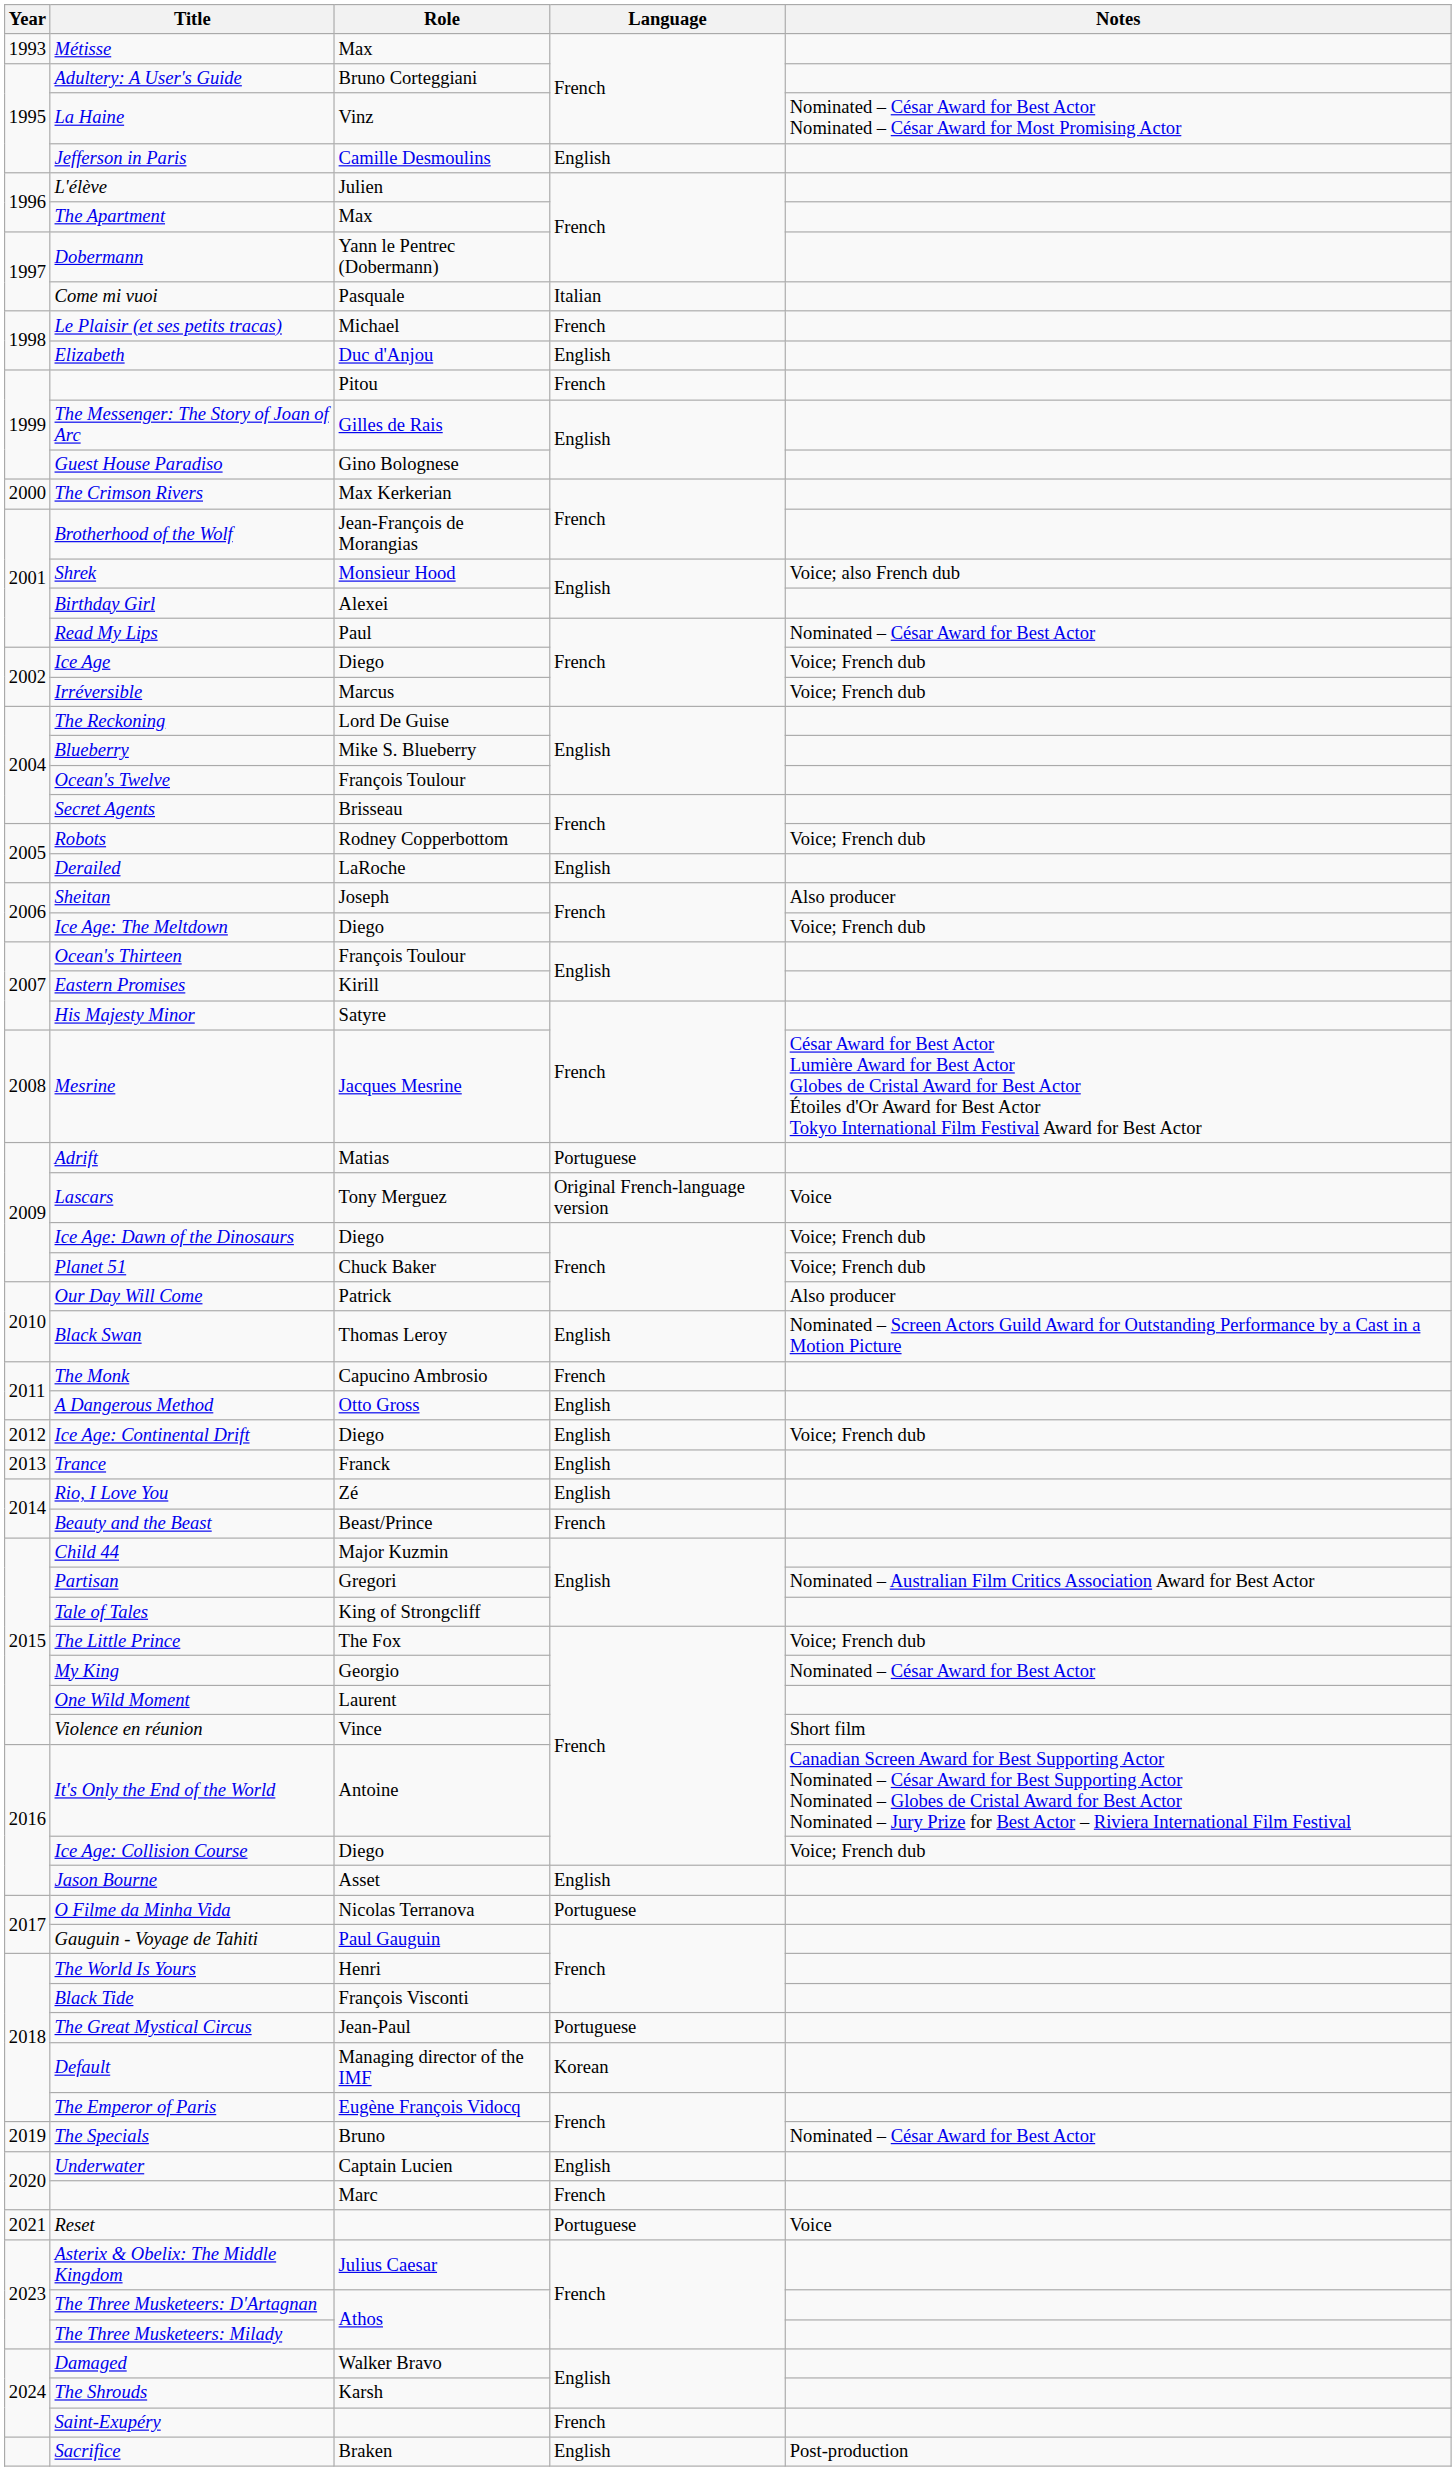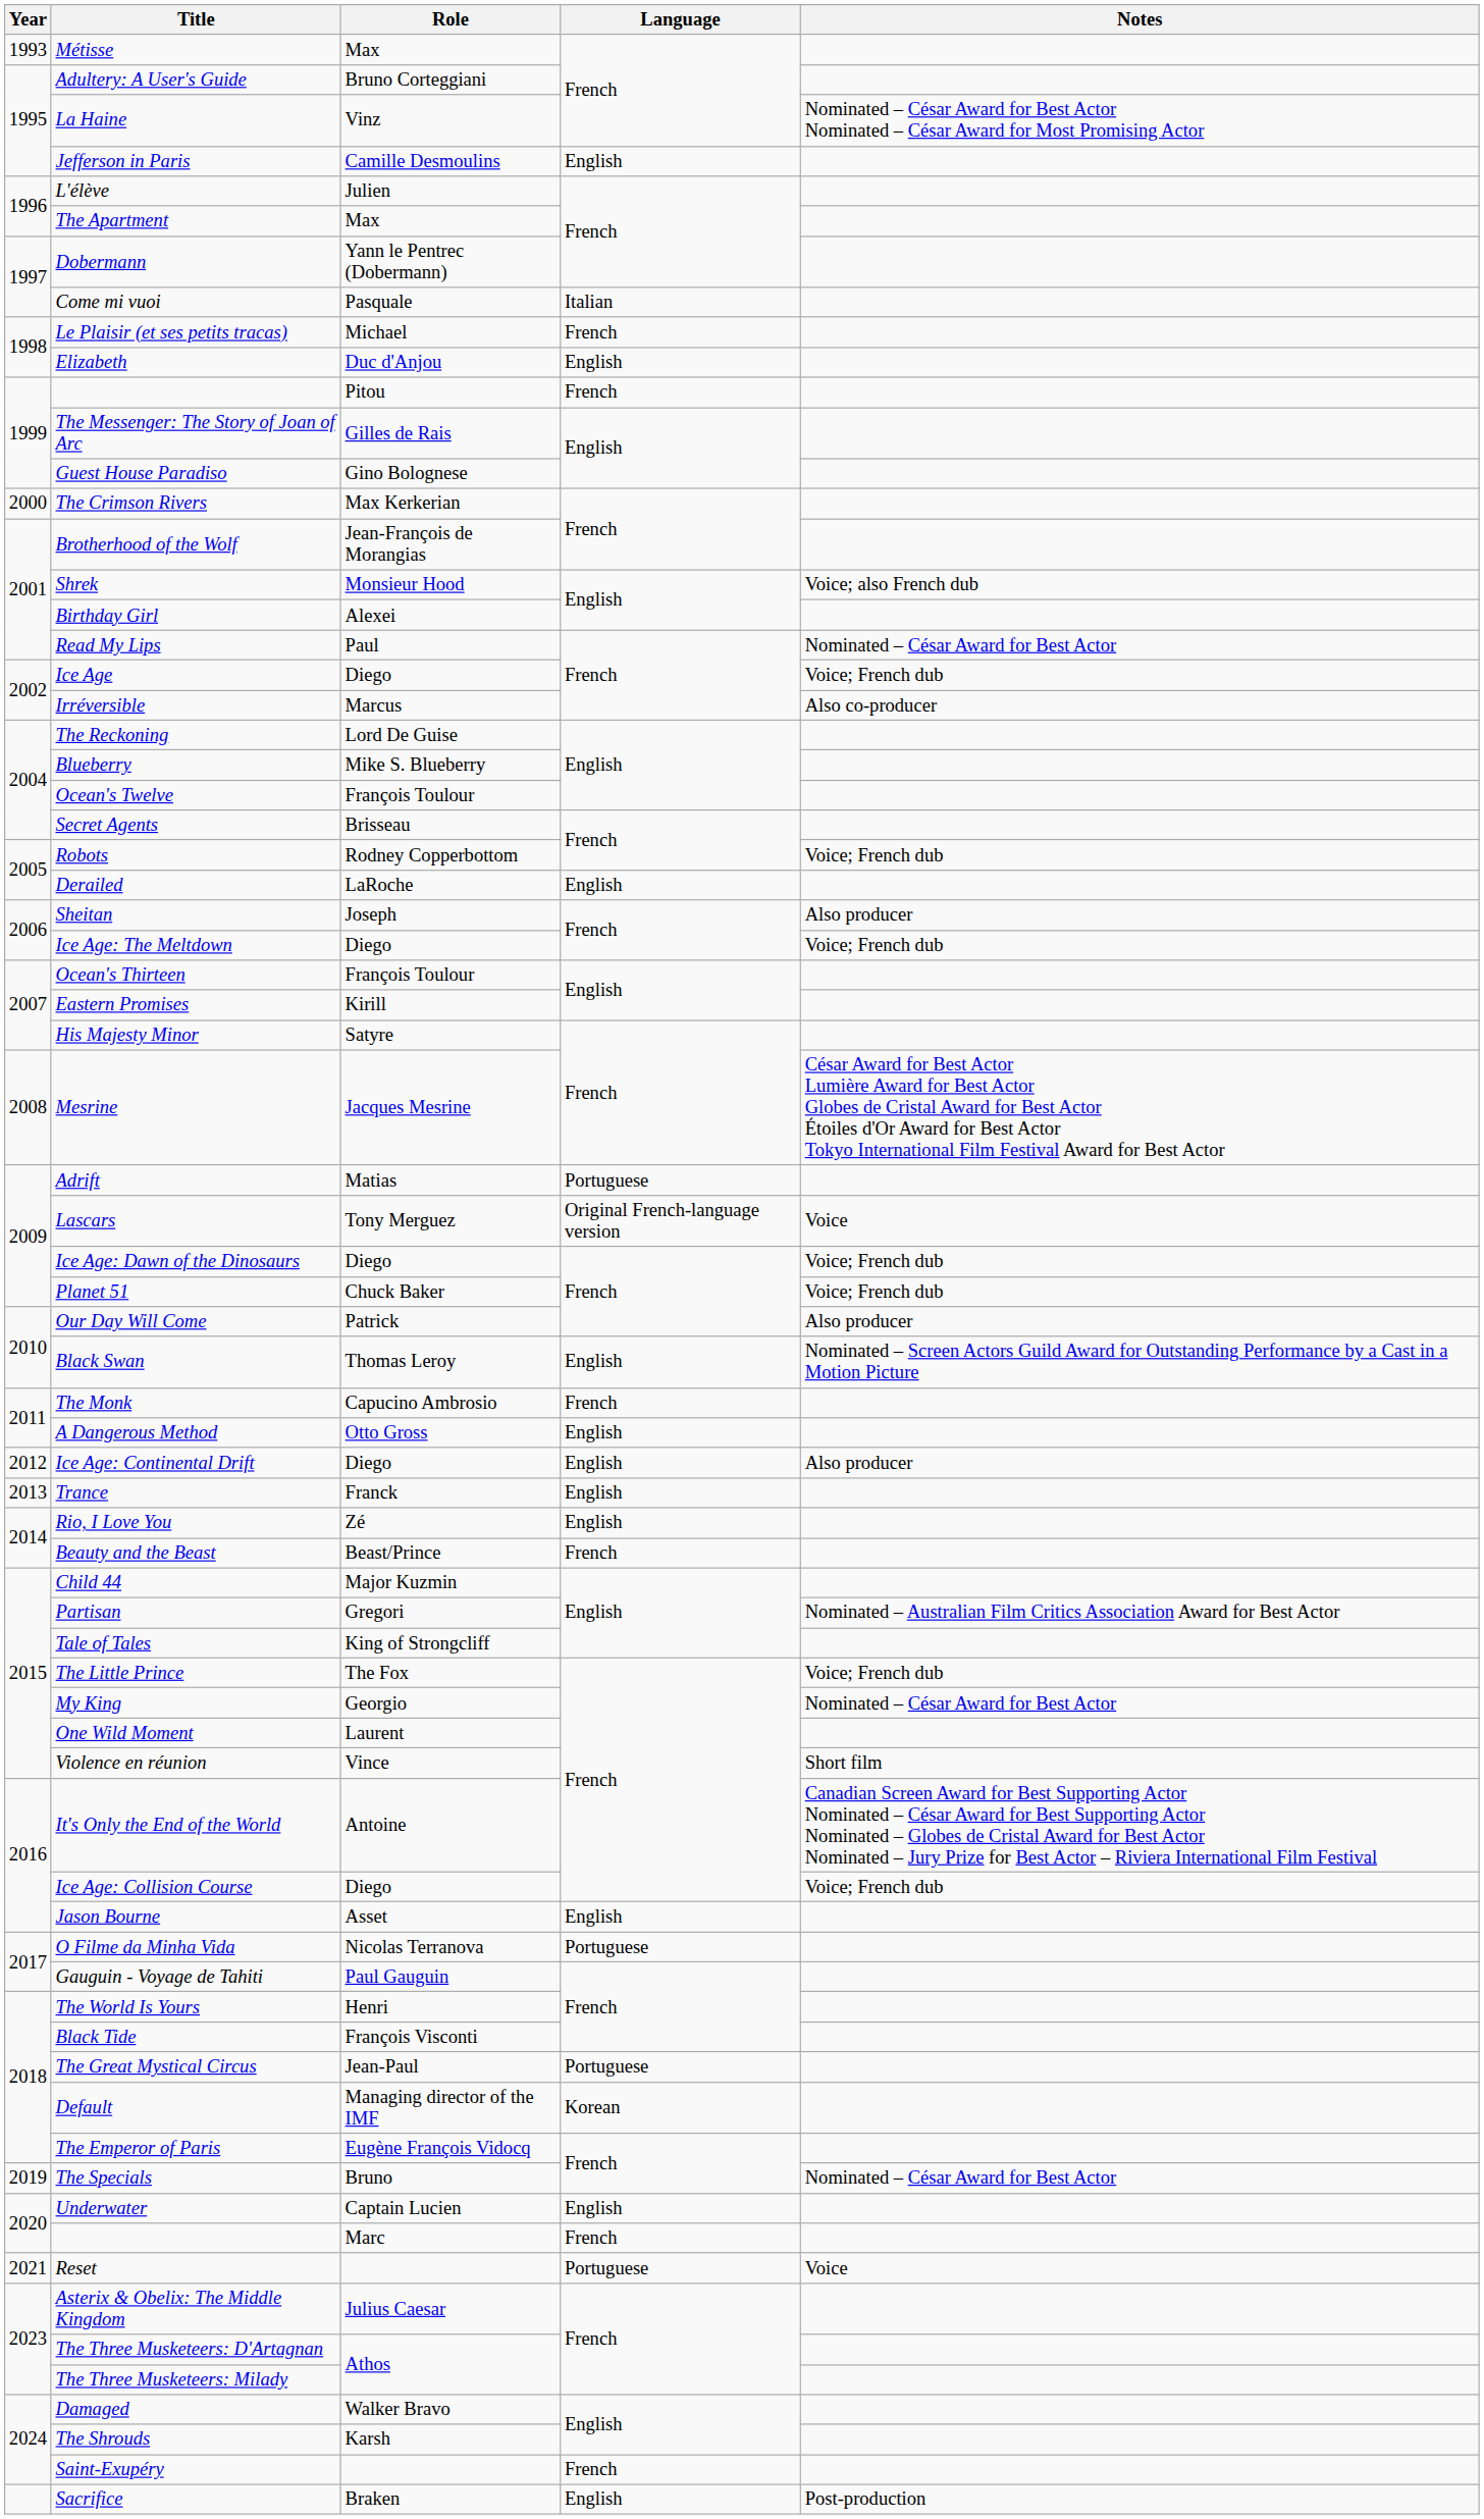Irréversible | Notes: Voice; French dub -> Also co-producer
Ice Age: Continental Drift | Notes: Voice; French dub -> Also producer
